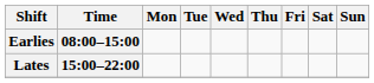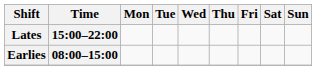rows swapped: Earlies <-> Lates
